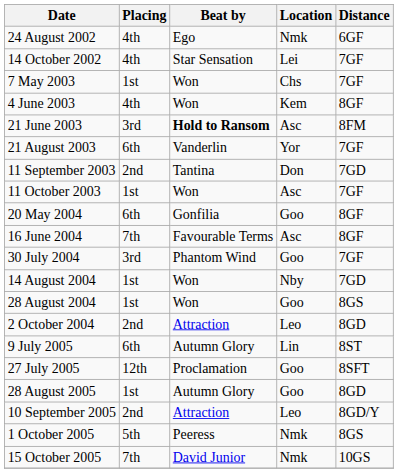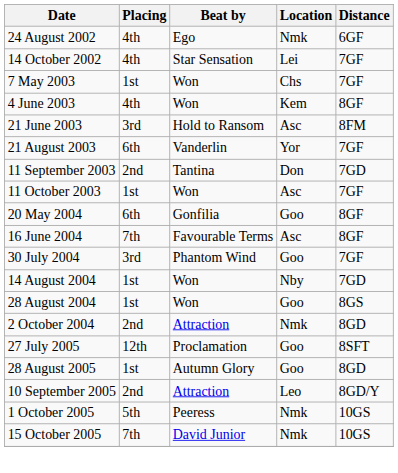21 June 2003 | Beat by: bold -> normal
2 October 2004 | Location: Leo -> Nmk
- row: 9 July 2005 | 6th | Autumn Glory | Lin | 8ST
1 October 2005 | Distance: 8GS -> 10GS
